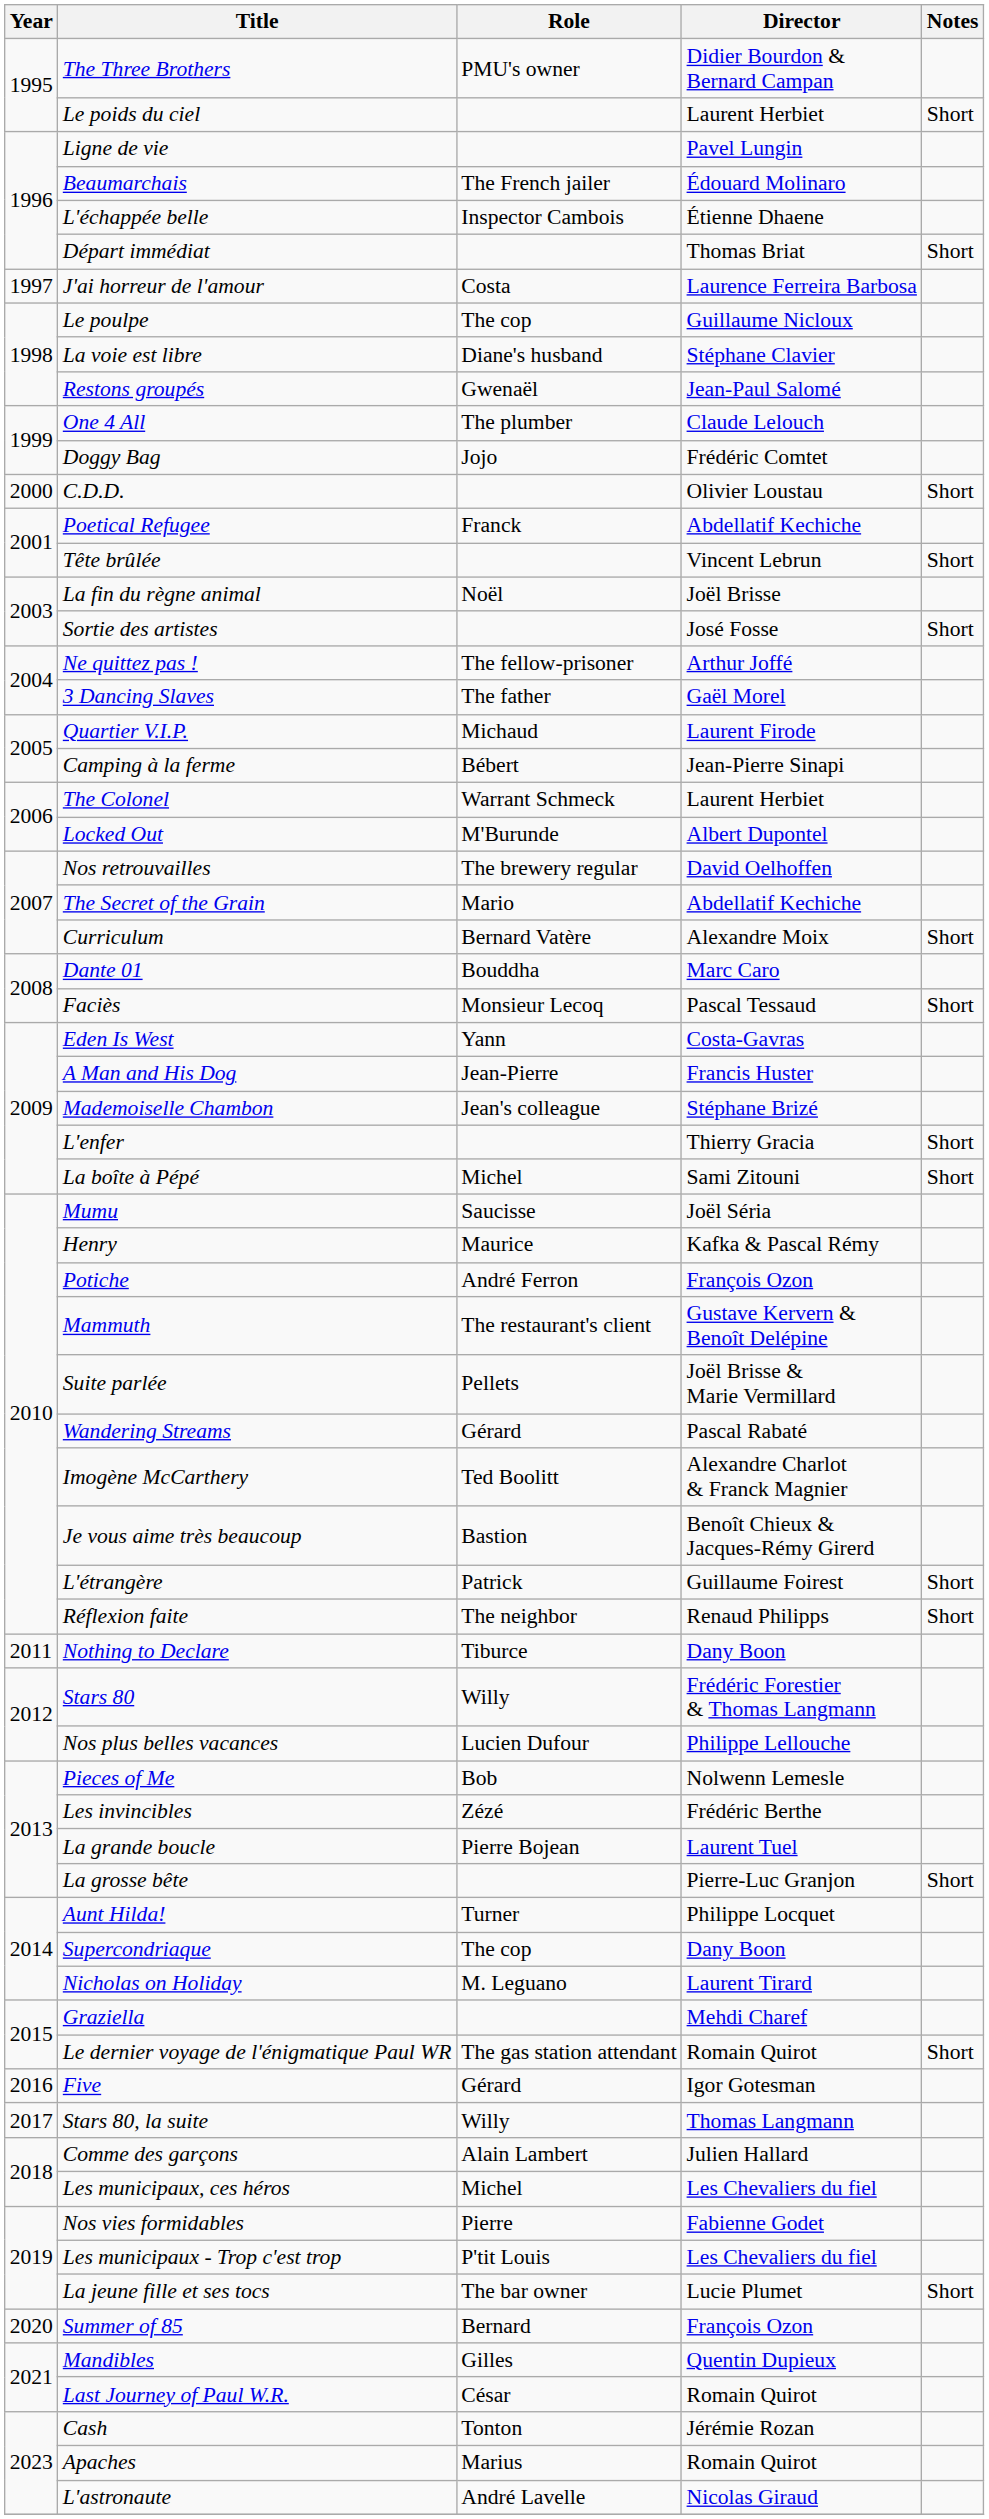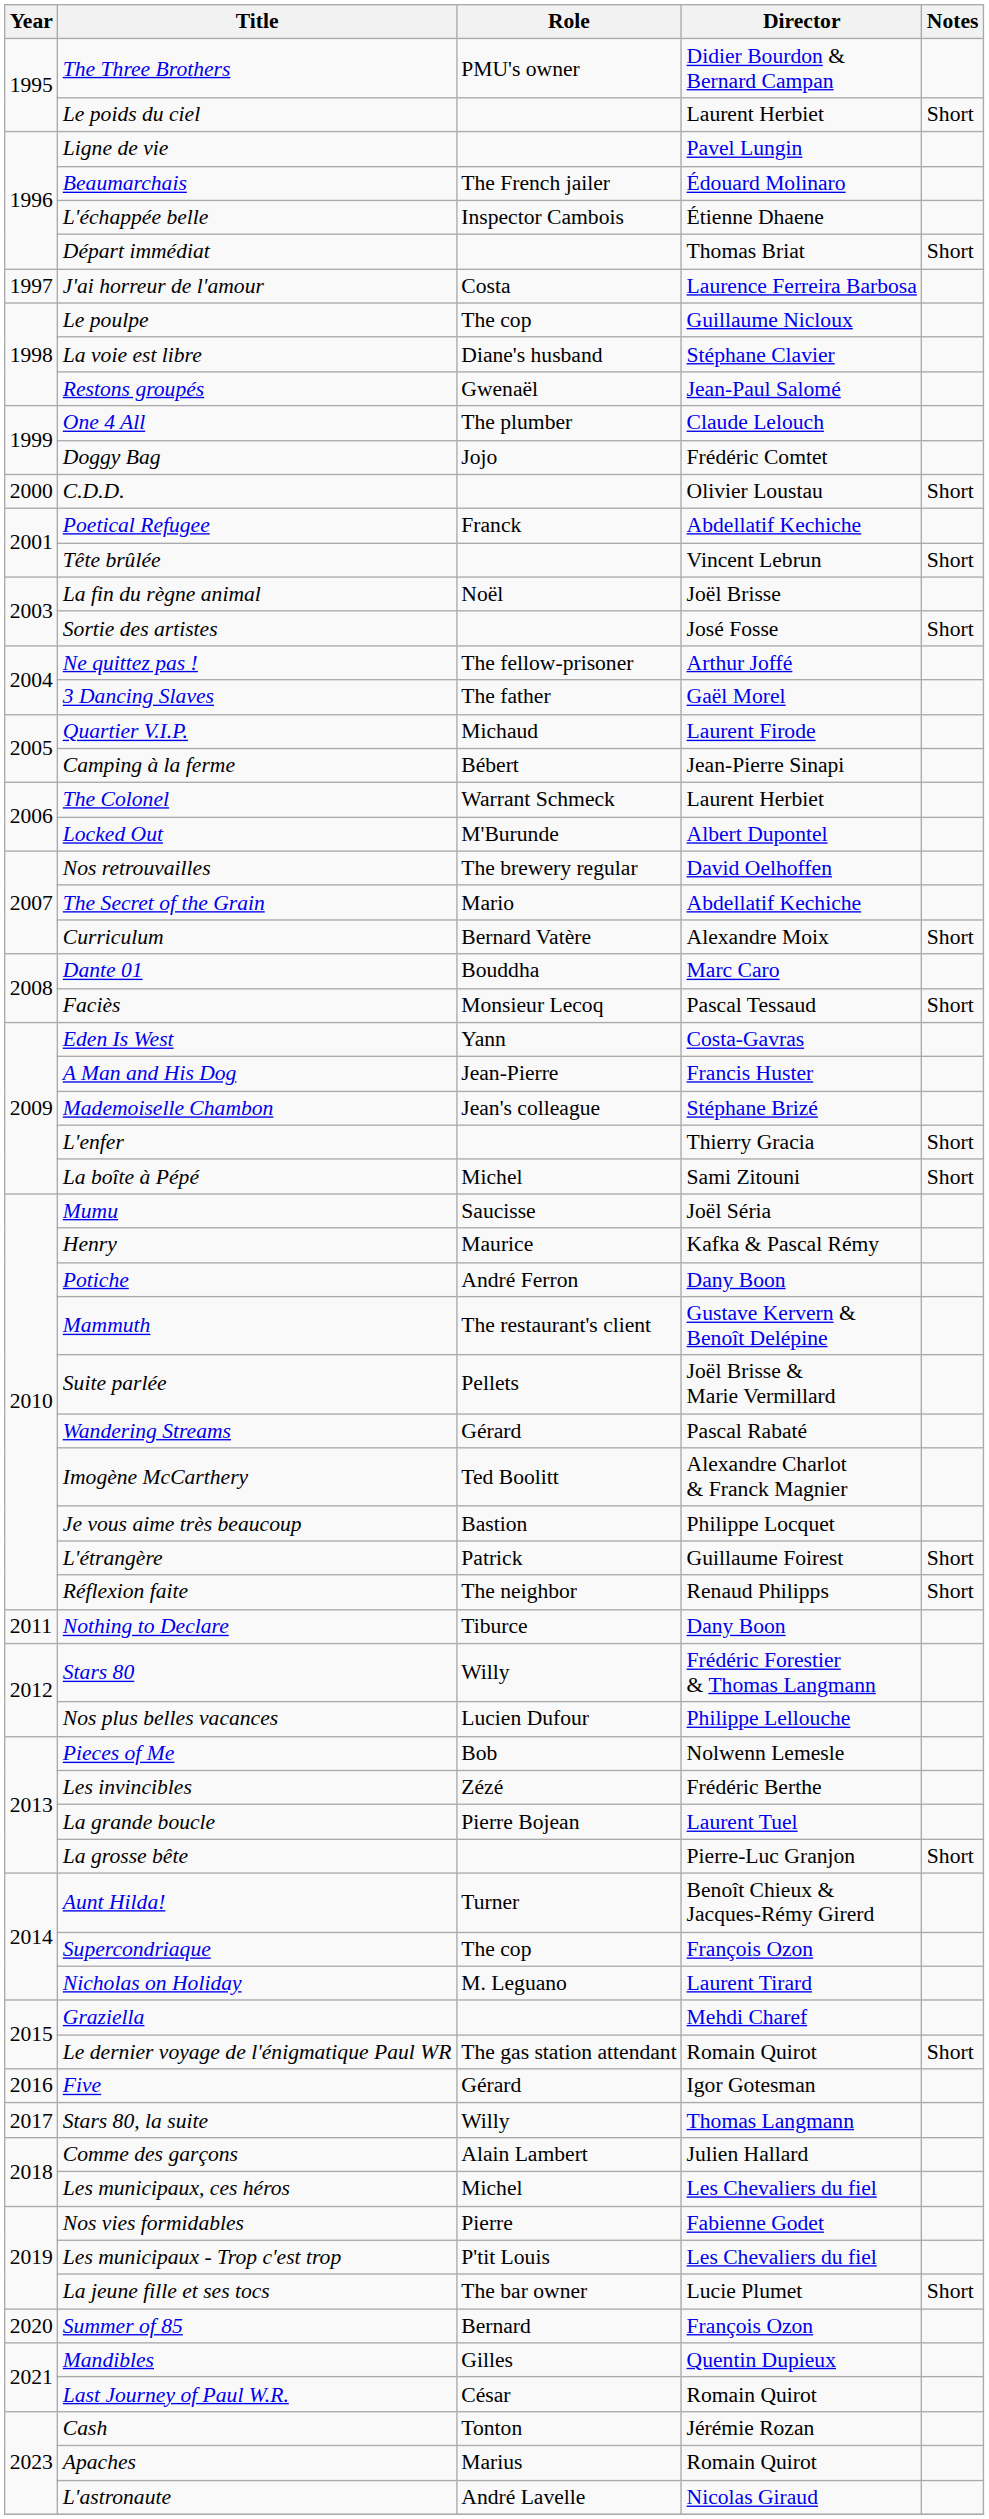Potiche | Director: François Ozon -> Dany Boon
Je vous aime très beaucoup | Director: Benoît Chieux & Jacques-Rémy Girerd -> Philippe Locquet
Aunt Hilda! | Director: Philippe Locquet -> Benoît Chieux & Jacques-Rémy Girerd
Supercondriaque | Director: Dany Boon -> François Ozon
